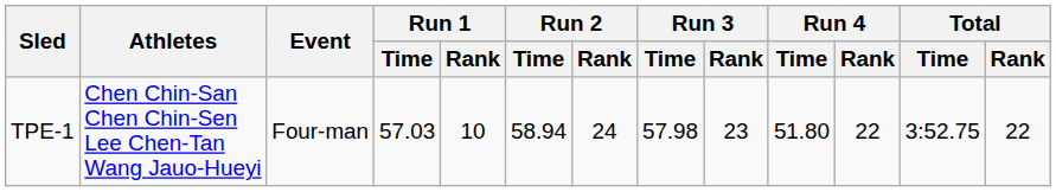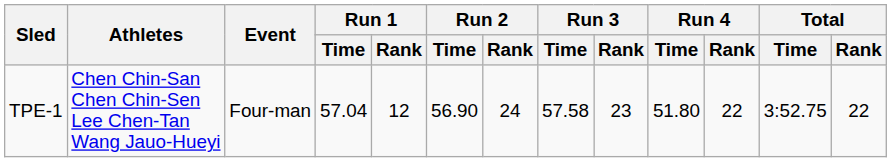TPE-1 | Run 1 / Time: 57.03 -> 57.04
TPE-1 | Run 1 / Rank: 10 -> 12
TPE-1 | Run 2 / Time: 58.94 -> 56.90
TPE-1 | Run 3 / Time: 57.98 -> 57.58
